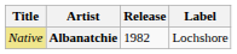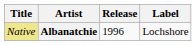Albanatchie | Release: 1982 -> 1996
